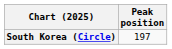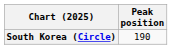South Korea (Circle) | Peak position: 197 -> 190
